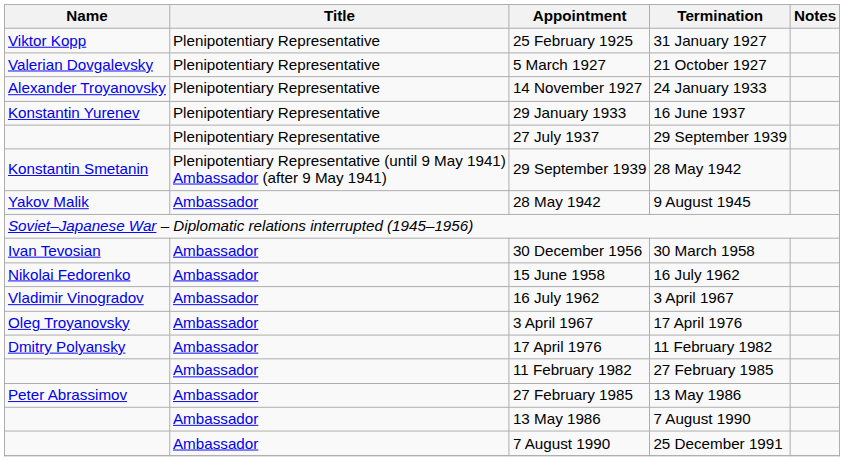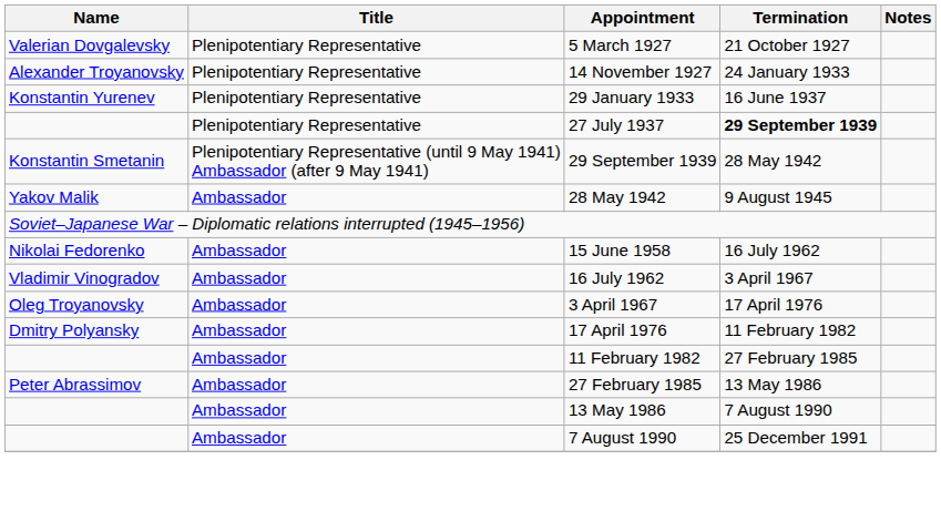- row: Viktor Kopp | Plenipotentiary Representative | 25 February 1925 | 31 January 1927
27 July 1937 | Termination: normal -> bold
- row: Ivan Tevosian | Ambassador | 30 December 1956 | 30 March 1958
